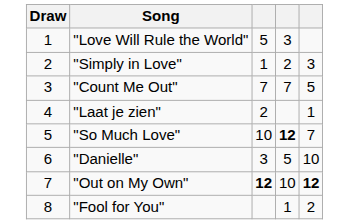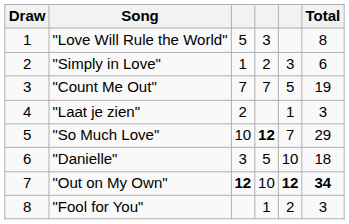+ column: Total | 8 | 6 | 19 | 3 | 29 | 18 | 34 | 3
